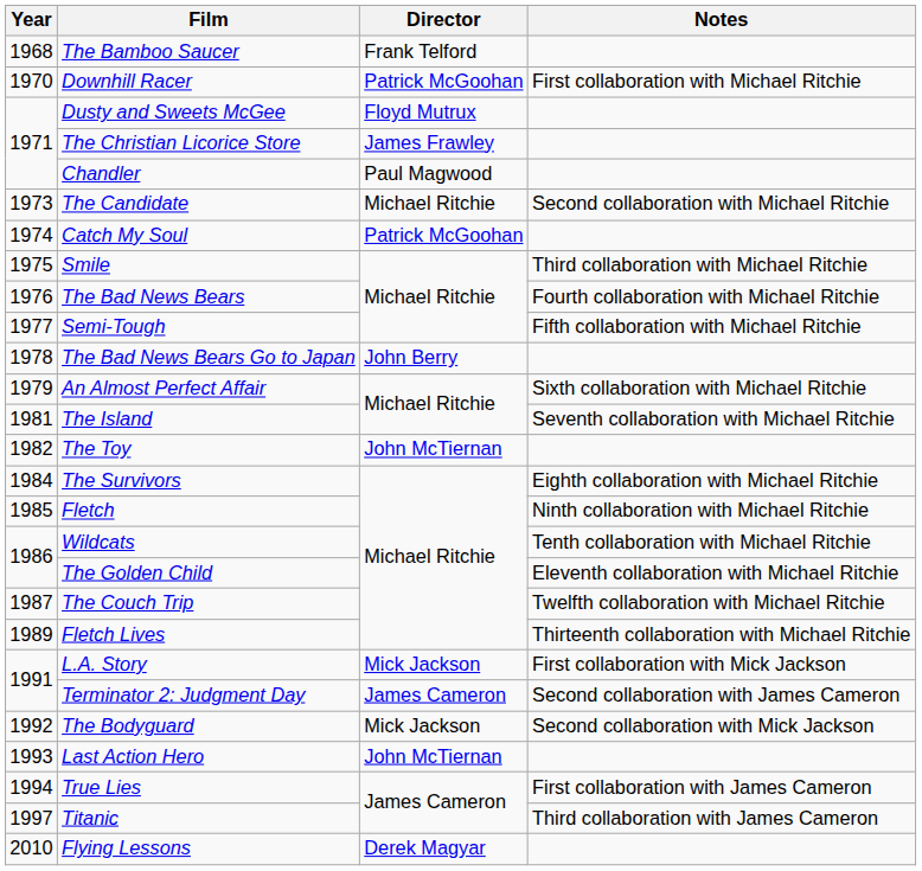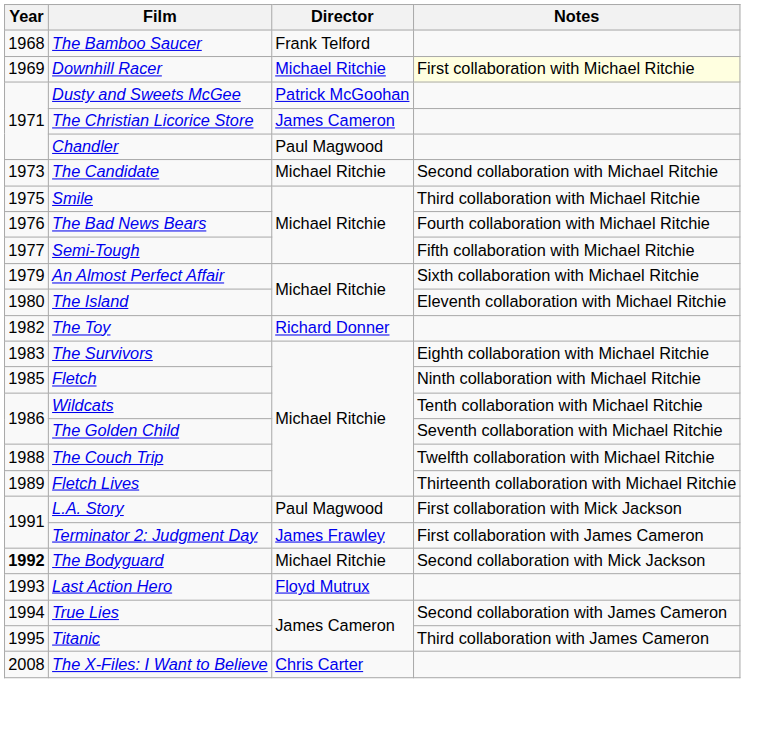Downhill Racer | Year: 1970 -> 1969
Downhill Racer | Director: Patrick McGoohan -> Michael Ritchie
Downhill Racer | Notes: no background -> lightyellow background
Dusty and Sweets McGee | Director: Floyd Mutrux -> Patrick McGoohan
The Christian Licorice Store | Director: James Frawley -> James Cameron
- row: 1974 | Catch My Soul | Patrick McGoohan
- row: 1978 | The Bad News Bears Go to Japan | John Berry
The Island | Year: 1981 -> 1980
The Island | Notes: Seventh collaboration with Michael Ritchie -> Eleventh collaboration with Michael Ritchie
The Toy | Director: John McTiernan -> Richard Donner
The Survivors | Year: 1984 -> 1983
The Golden Child | Notes: Eleventh collaboration with Michael Ritchie -> Seventh collaboration with Michael Ritchie
The Couch Trip | Year: 1987 -> 1988
L.A. Story | Director: Mick Jackson -> Paul Magwood
Terminator 2: Judgment Day | Director: James Cameron -> James Frawley
Terminator 2: Judgment Day | Notes: Second collaboration with James Cameron -> First collaboration with James Cameron
The Bodyguard | Year: normal -> bold
The Bodyguard | Director: Mick Jackson -> Michael Ritchie
Last Action Hero | Director: John McTiernan -> Floyd Mutrux
True Lies | Notes: First collaboration with James Cameron -> Second collaboration with James Cameron
Titanic | Year: 1997 -> 1995
+ row: 2008 | The X-Files: I Want to Believe | Chris Carter
- row: 2010 | Flying Lessons | Derek Magyar
